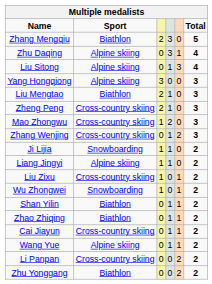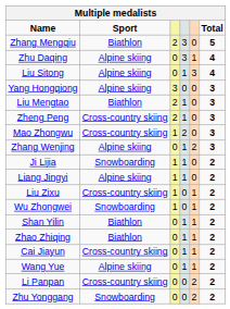Zhang Wenjing | Sport: Cross-country skiing -> Alpine skiing
Zhu Yonggang | Sport: Biathlon -> Snowboarding
